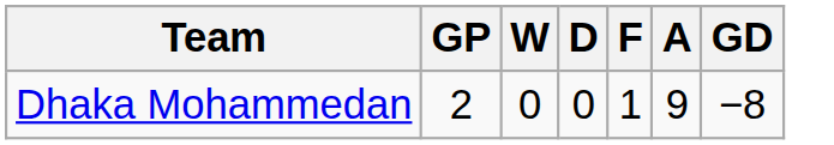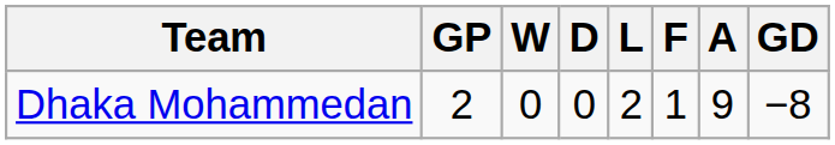+ column: L | 2
